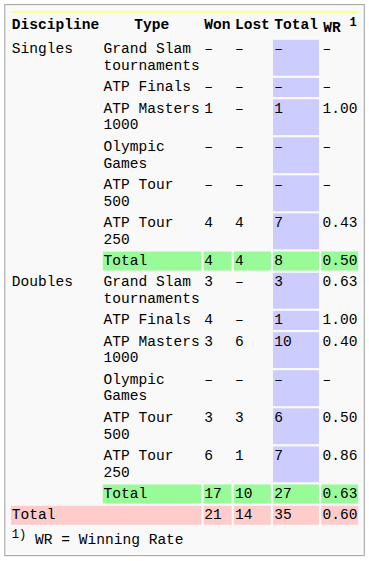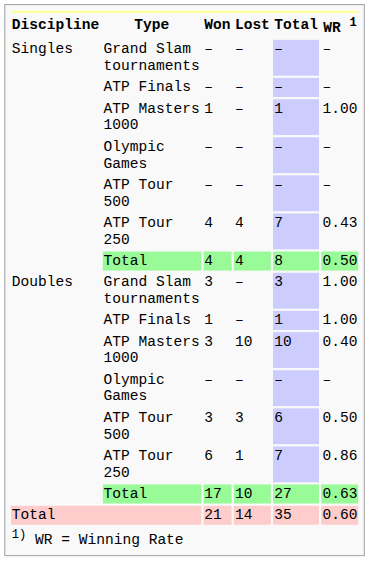Doubles / Grand Slam tournaments | WR 1: 0.63 -> 1.00
Doubles / ATP Finals | Won: 4 -> 1
Doubles / ATP Masters 1000 | Lost: 6 -> 10
